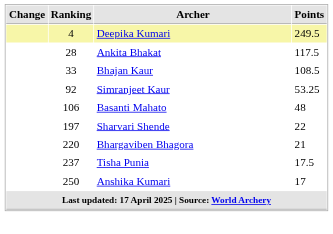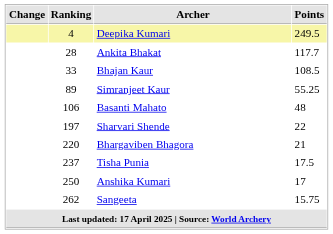Ankita Bhakat | Points: 117.5 -> 117.7
Simranjeet Kaur | Ranking: 92 -> 89
Simranjeet Kaur | Points: 53.25 -> 55.25
+ row: 262 | Sangeeta | 15.75
